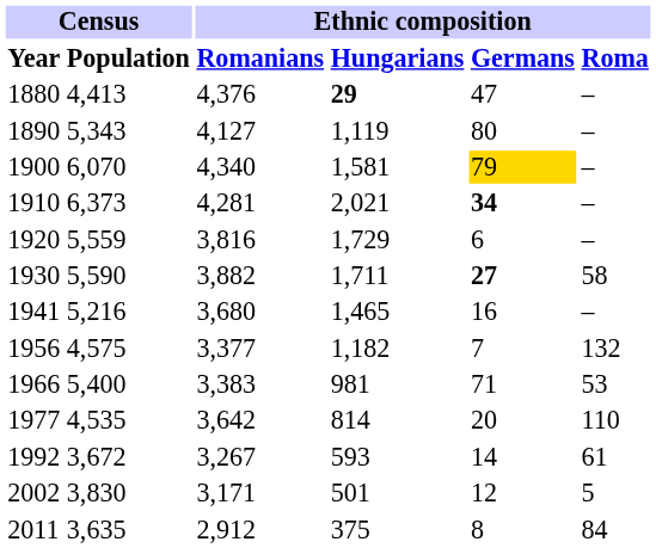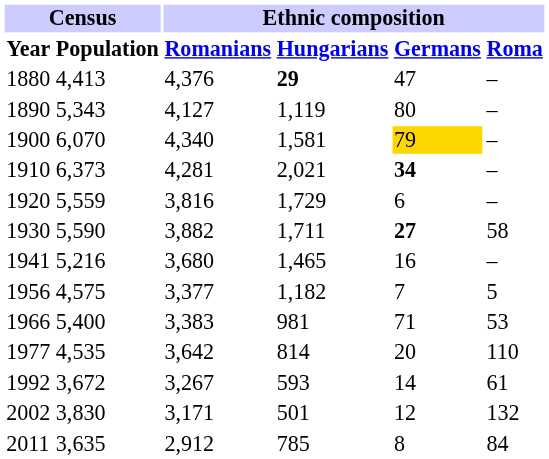1956 | Ethnic composition / Roma: 132 -> 5
2002 | Ethnic composition / Roma: 5 -> 132
2011 | Ethnic composition / Hungarians: 375 -> 785
